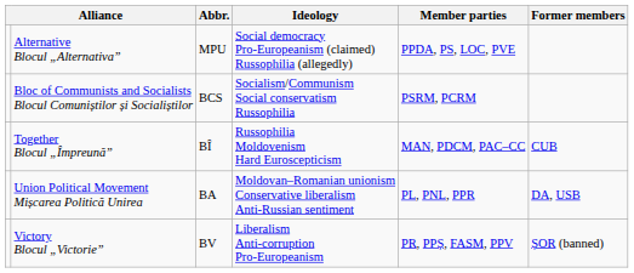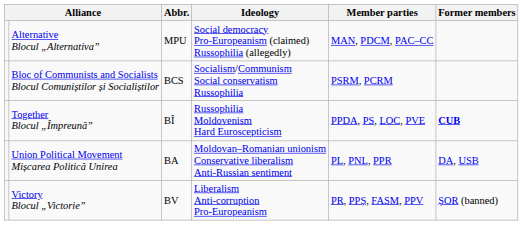Alternative Blocul „Alternativa” | Member parties: PPDA, PS, LOC, PVE -> MAN, PDCM, PAC–CC
Together Blocul „Împreună” | Member parties: MAN, PDCM, PAC–CC -> PPDA, PS, LOC, PVE
Together Blocul „Împreună” | Former members: normal -> bold
